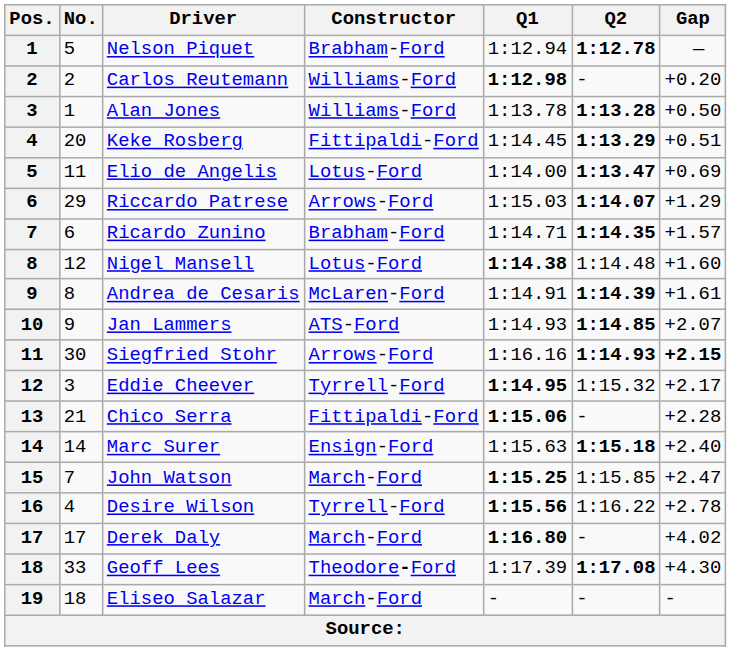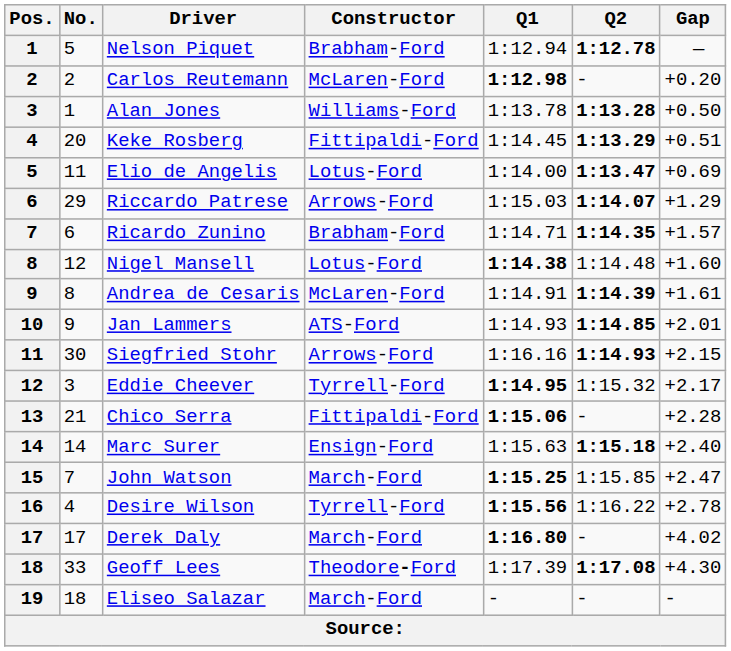Carlos Reutemann | Constructor: Williams-Ford -> McLaren-Ford
Jan Lammers | Gap: +2.07 -> +2.01
Siegfried Stohr | Gap: bold -> normal
